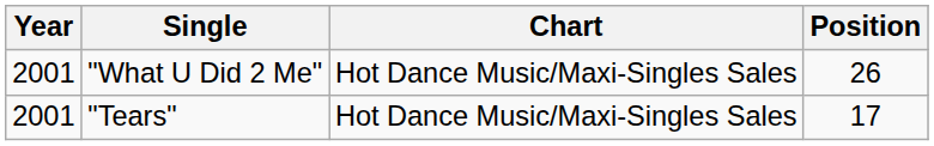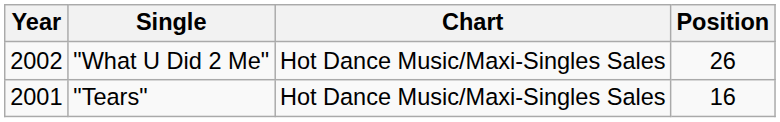"What U Did 2 Me" | Year: 2001 -> 2002
"Tears" | Position: 17 -> 16
